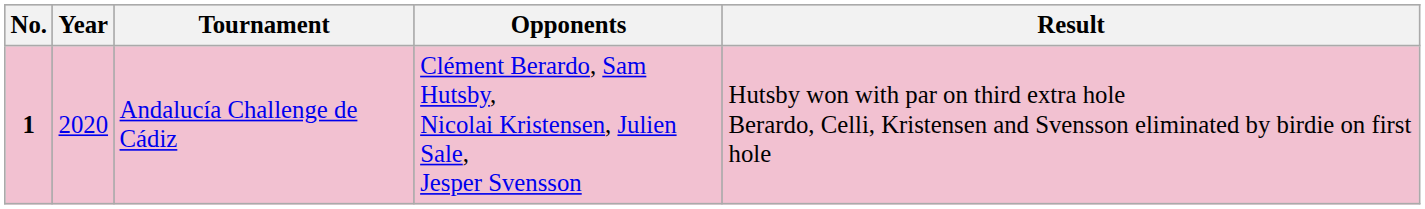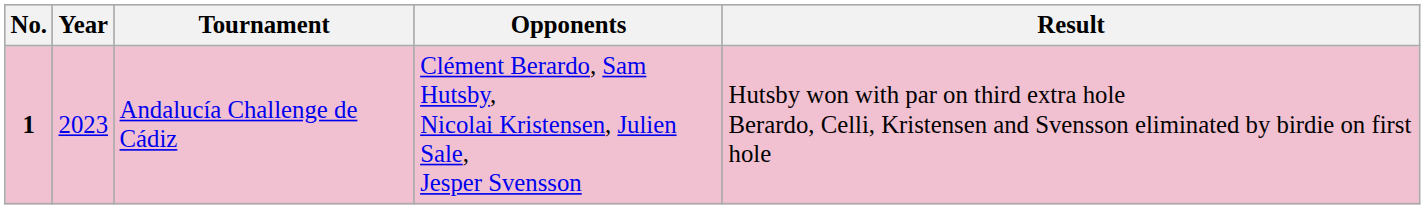Andalucía Challenge de Cádiz | Year: 2020 -> 2023
